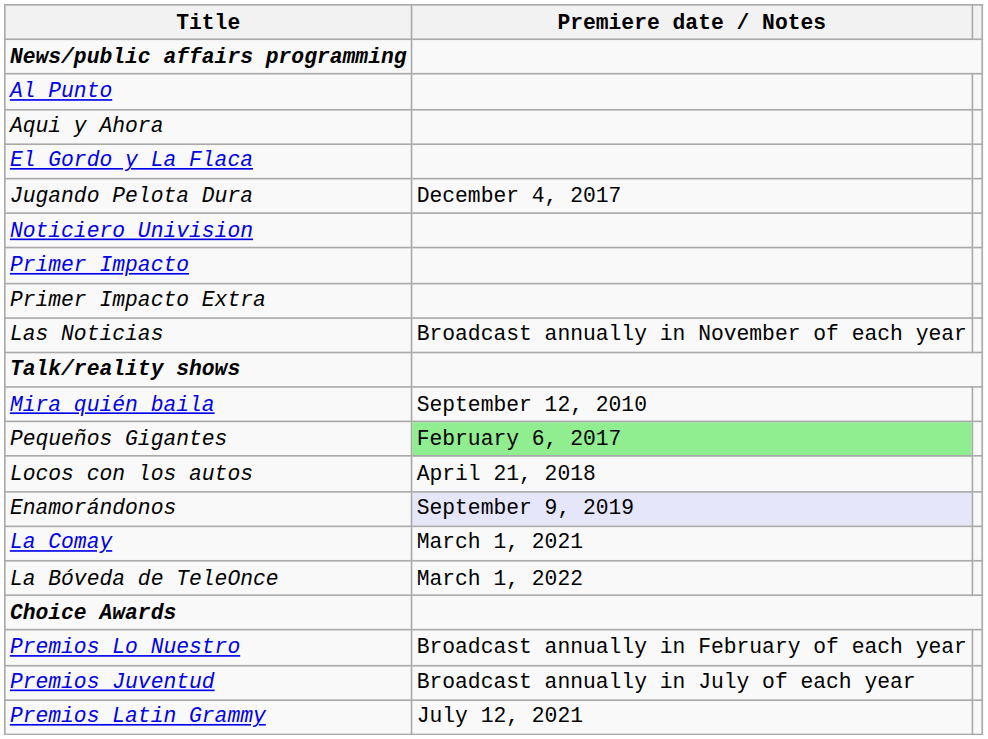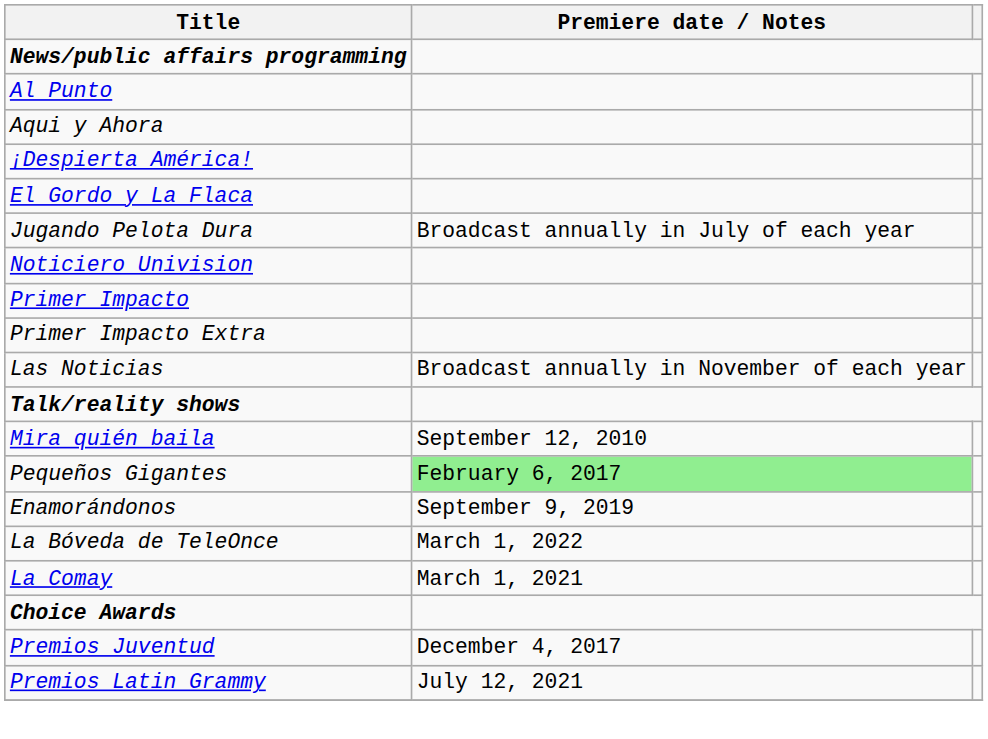+ row: ¡Despierta América!
Jugando Pelota Dura | Premiere date / Notes: December 4, 2017 -> Broadcast annually in July of each year
- row: Locos con los autos | April 21, 2018
Enamorándonos | Premiere date / Notes: lavender background -> no background
rows swapped: La Comay <-> La Bóveda de TeleOnce
- row: Premios Lo Nuestro | Broadcast annually in February of each year
Premios Juventud | Premiere date / Notes: Broadcast annually in July of each year -> December 4, 2017
